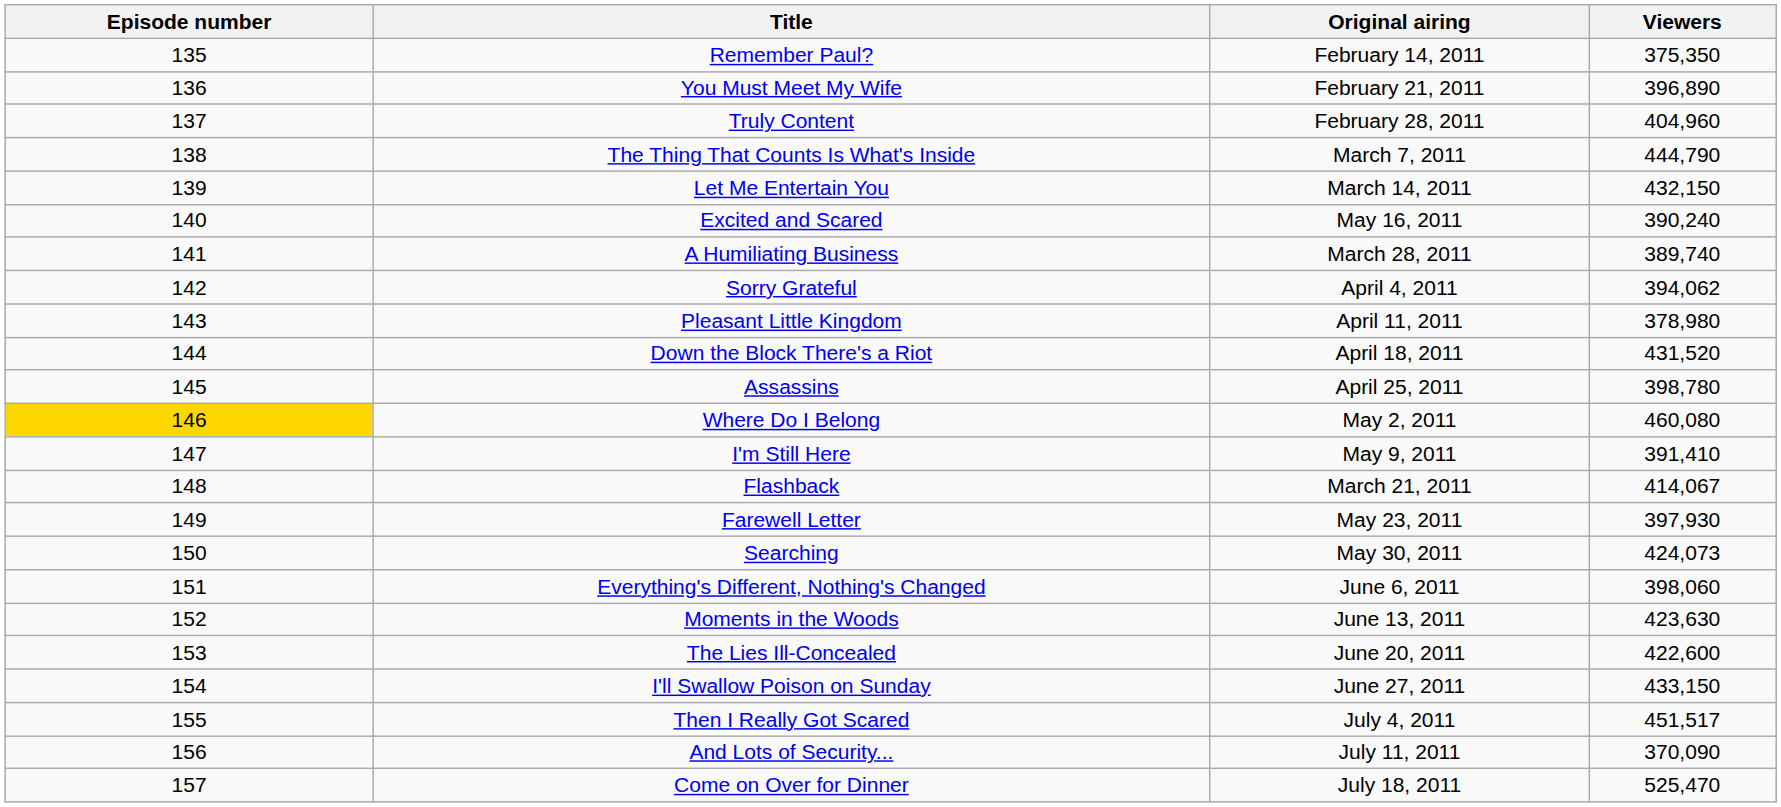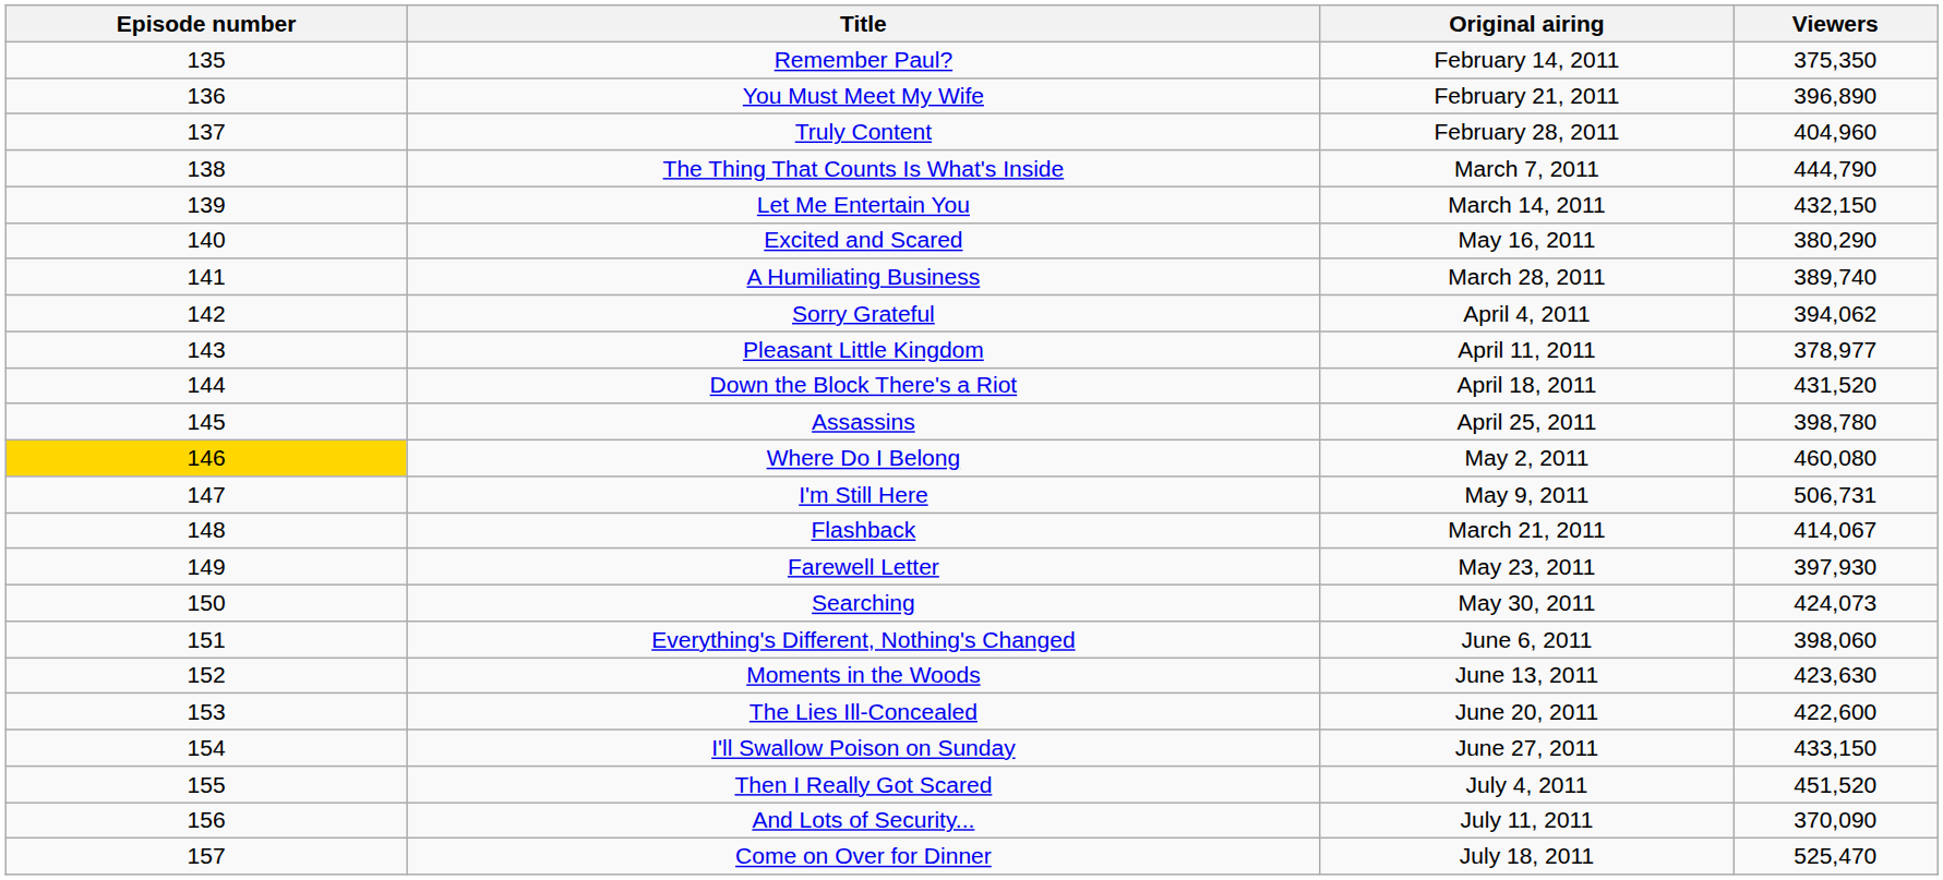Excited and Scared | Viewers: 390,240 -> 380,290
Pleasant Little Kingdom | Viewers: 378,980 -> 378,977
I'm Still Here | Viewers: 391,410 -> 506,731
Then I Really Got Scared | Viewers: 451,517 -> 451,520
